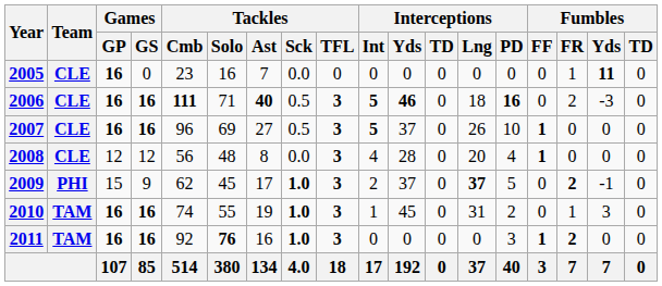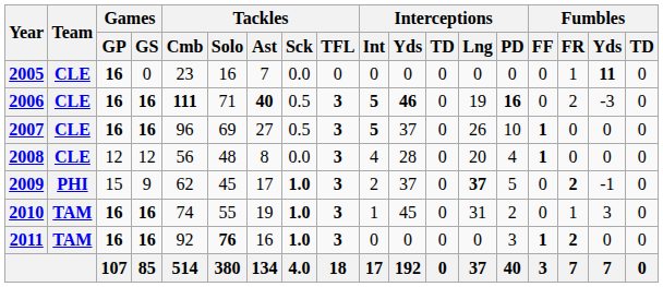2006 | Interceptions / Lng: 18 -> 19
